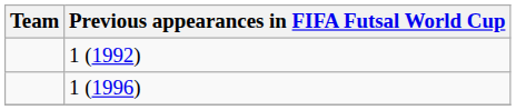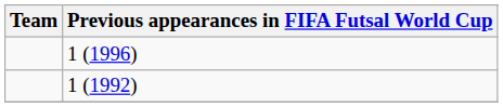rows swapped: 1 (1992) <-> 1 (1996)
